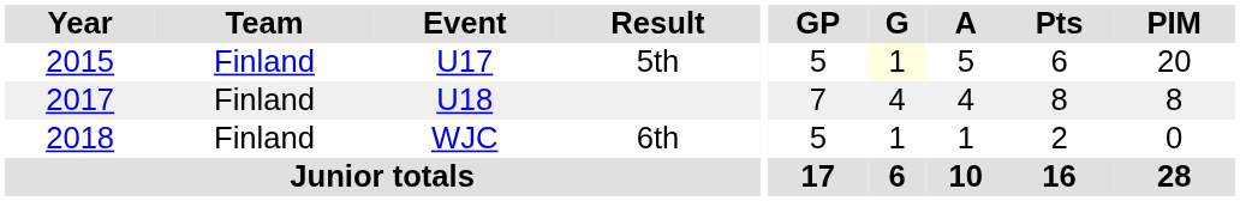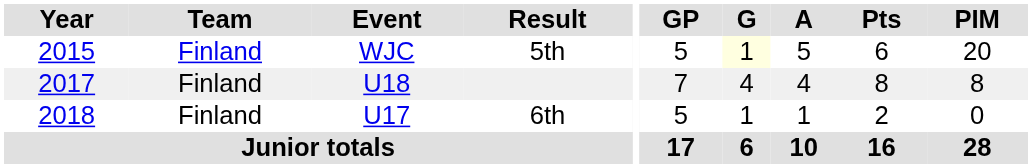5th | Event: U17 -> WJC
6th | Event: WJC -> U17
